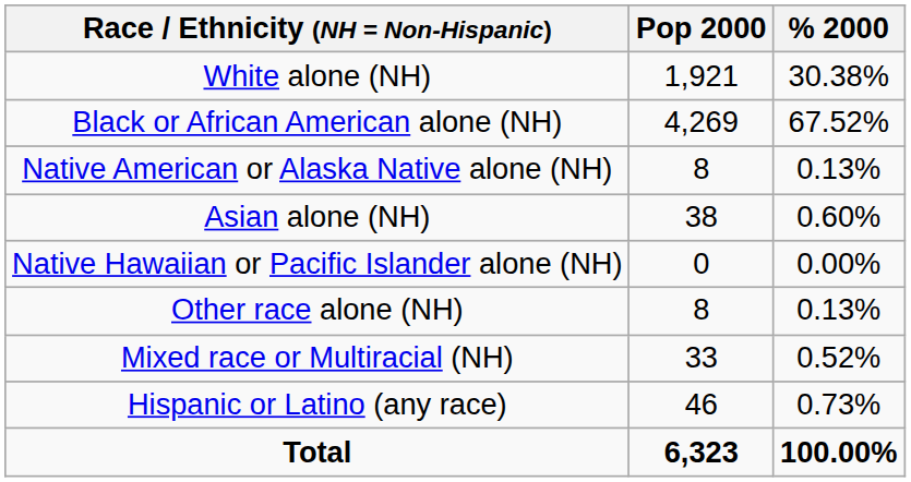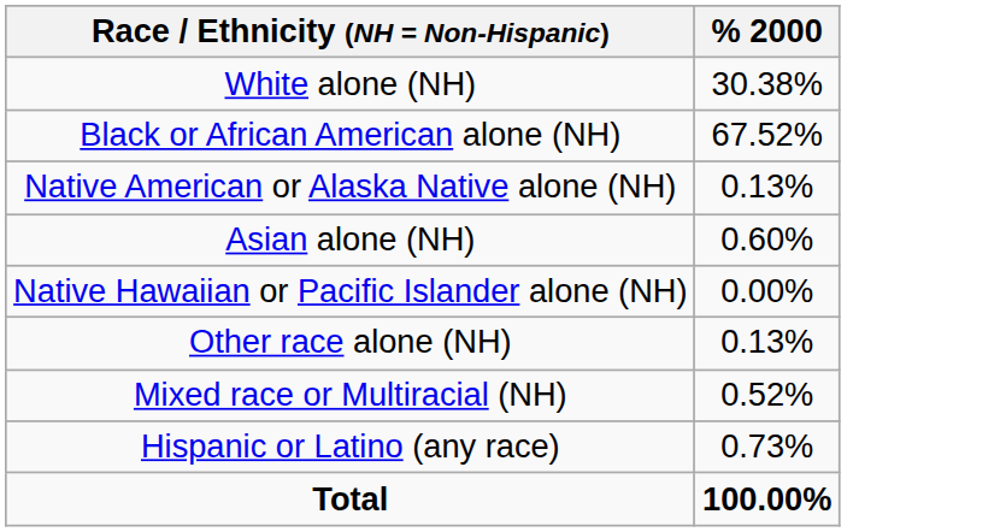- column: Pop 2000 | 1,921 | 4,269 | 8 | 38 | 0 | 8 | 33 | 46 | 6,323
